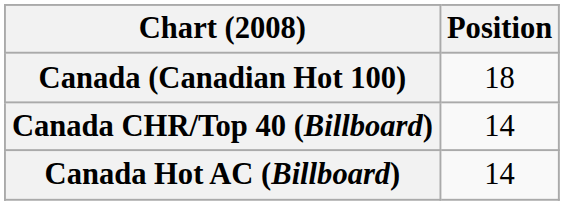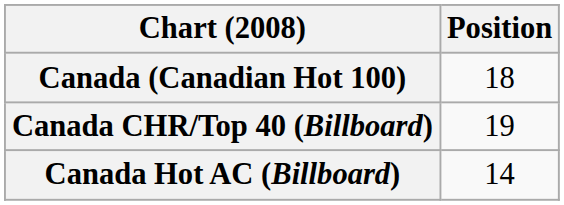Canada CHR/Top 40 (Billboard) | Position: 14 -> 19
